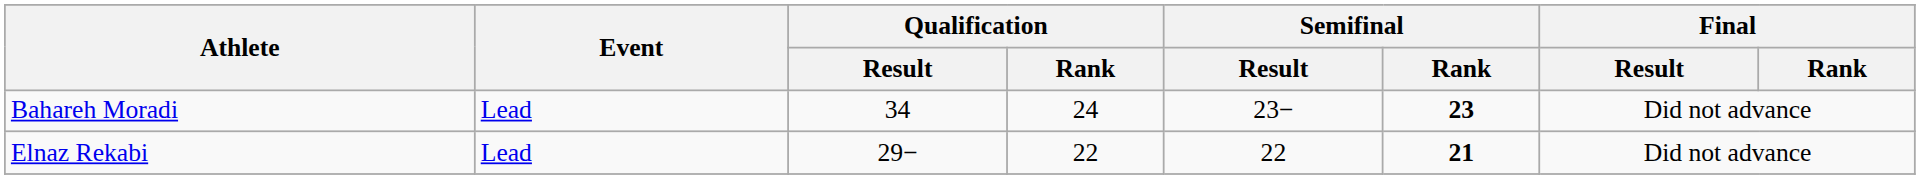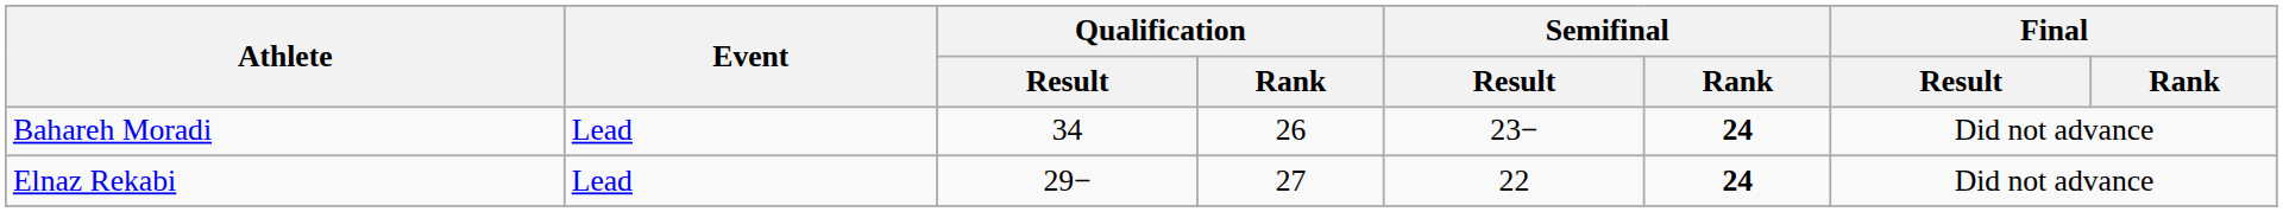Bahareh Moradi | Qualification / Rank: 24 -> 26
Bahareh Moradi | Semifinal / Rank: 23 -> 24
Elnaz Rekabi | Qualification / Rank: 22 -> 27
Elnaz Rekabi | Semifinal / Rank: 21 -> 24
